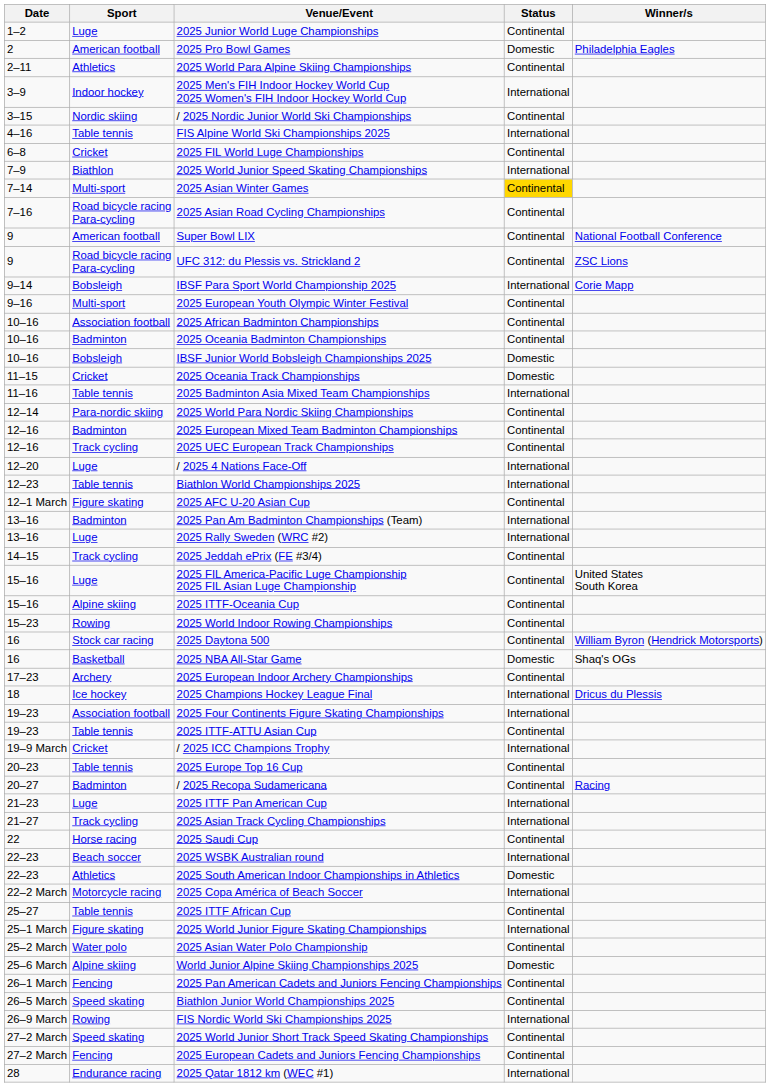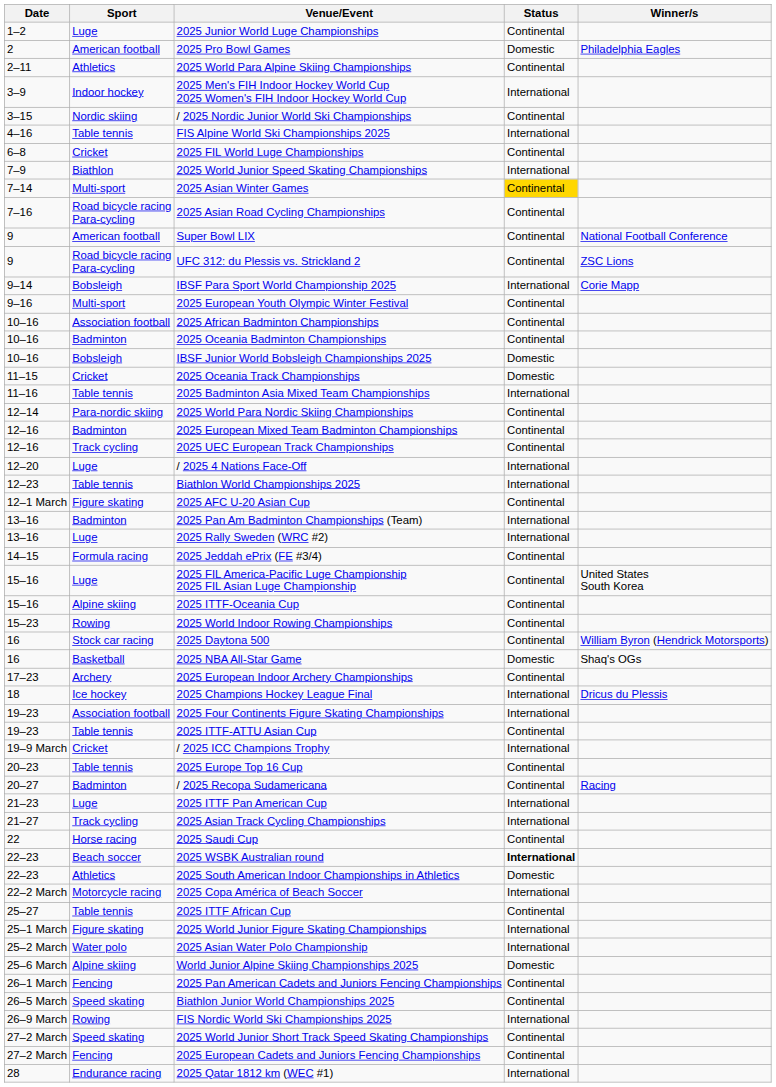2025 Jeddah ePrix (FE #3/4) | Sport: Track cycling -> Formula racing
2025 WSBK Australian round | Status: normal -> bold
2025 Asian Water Polo Championship | Status: Continental -> International
